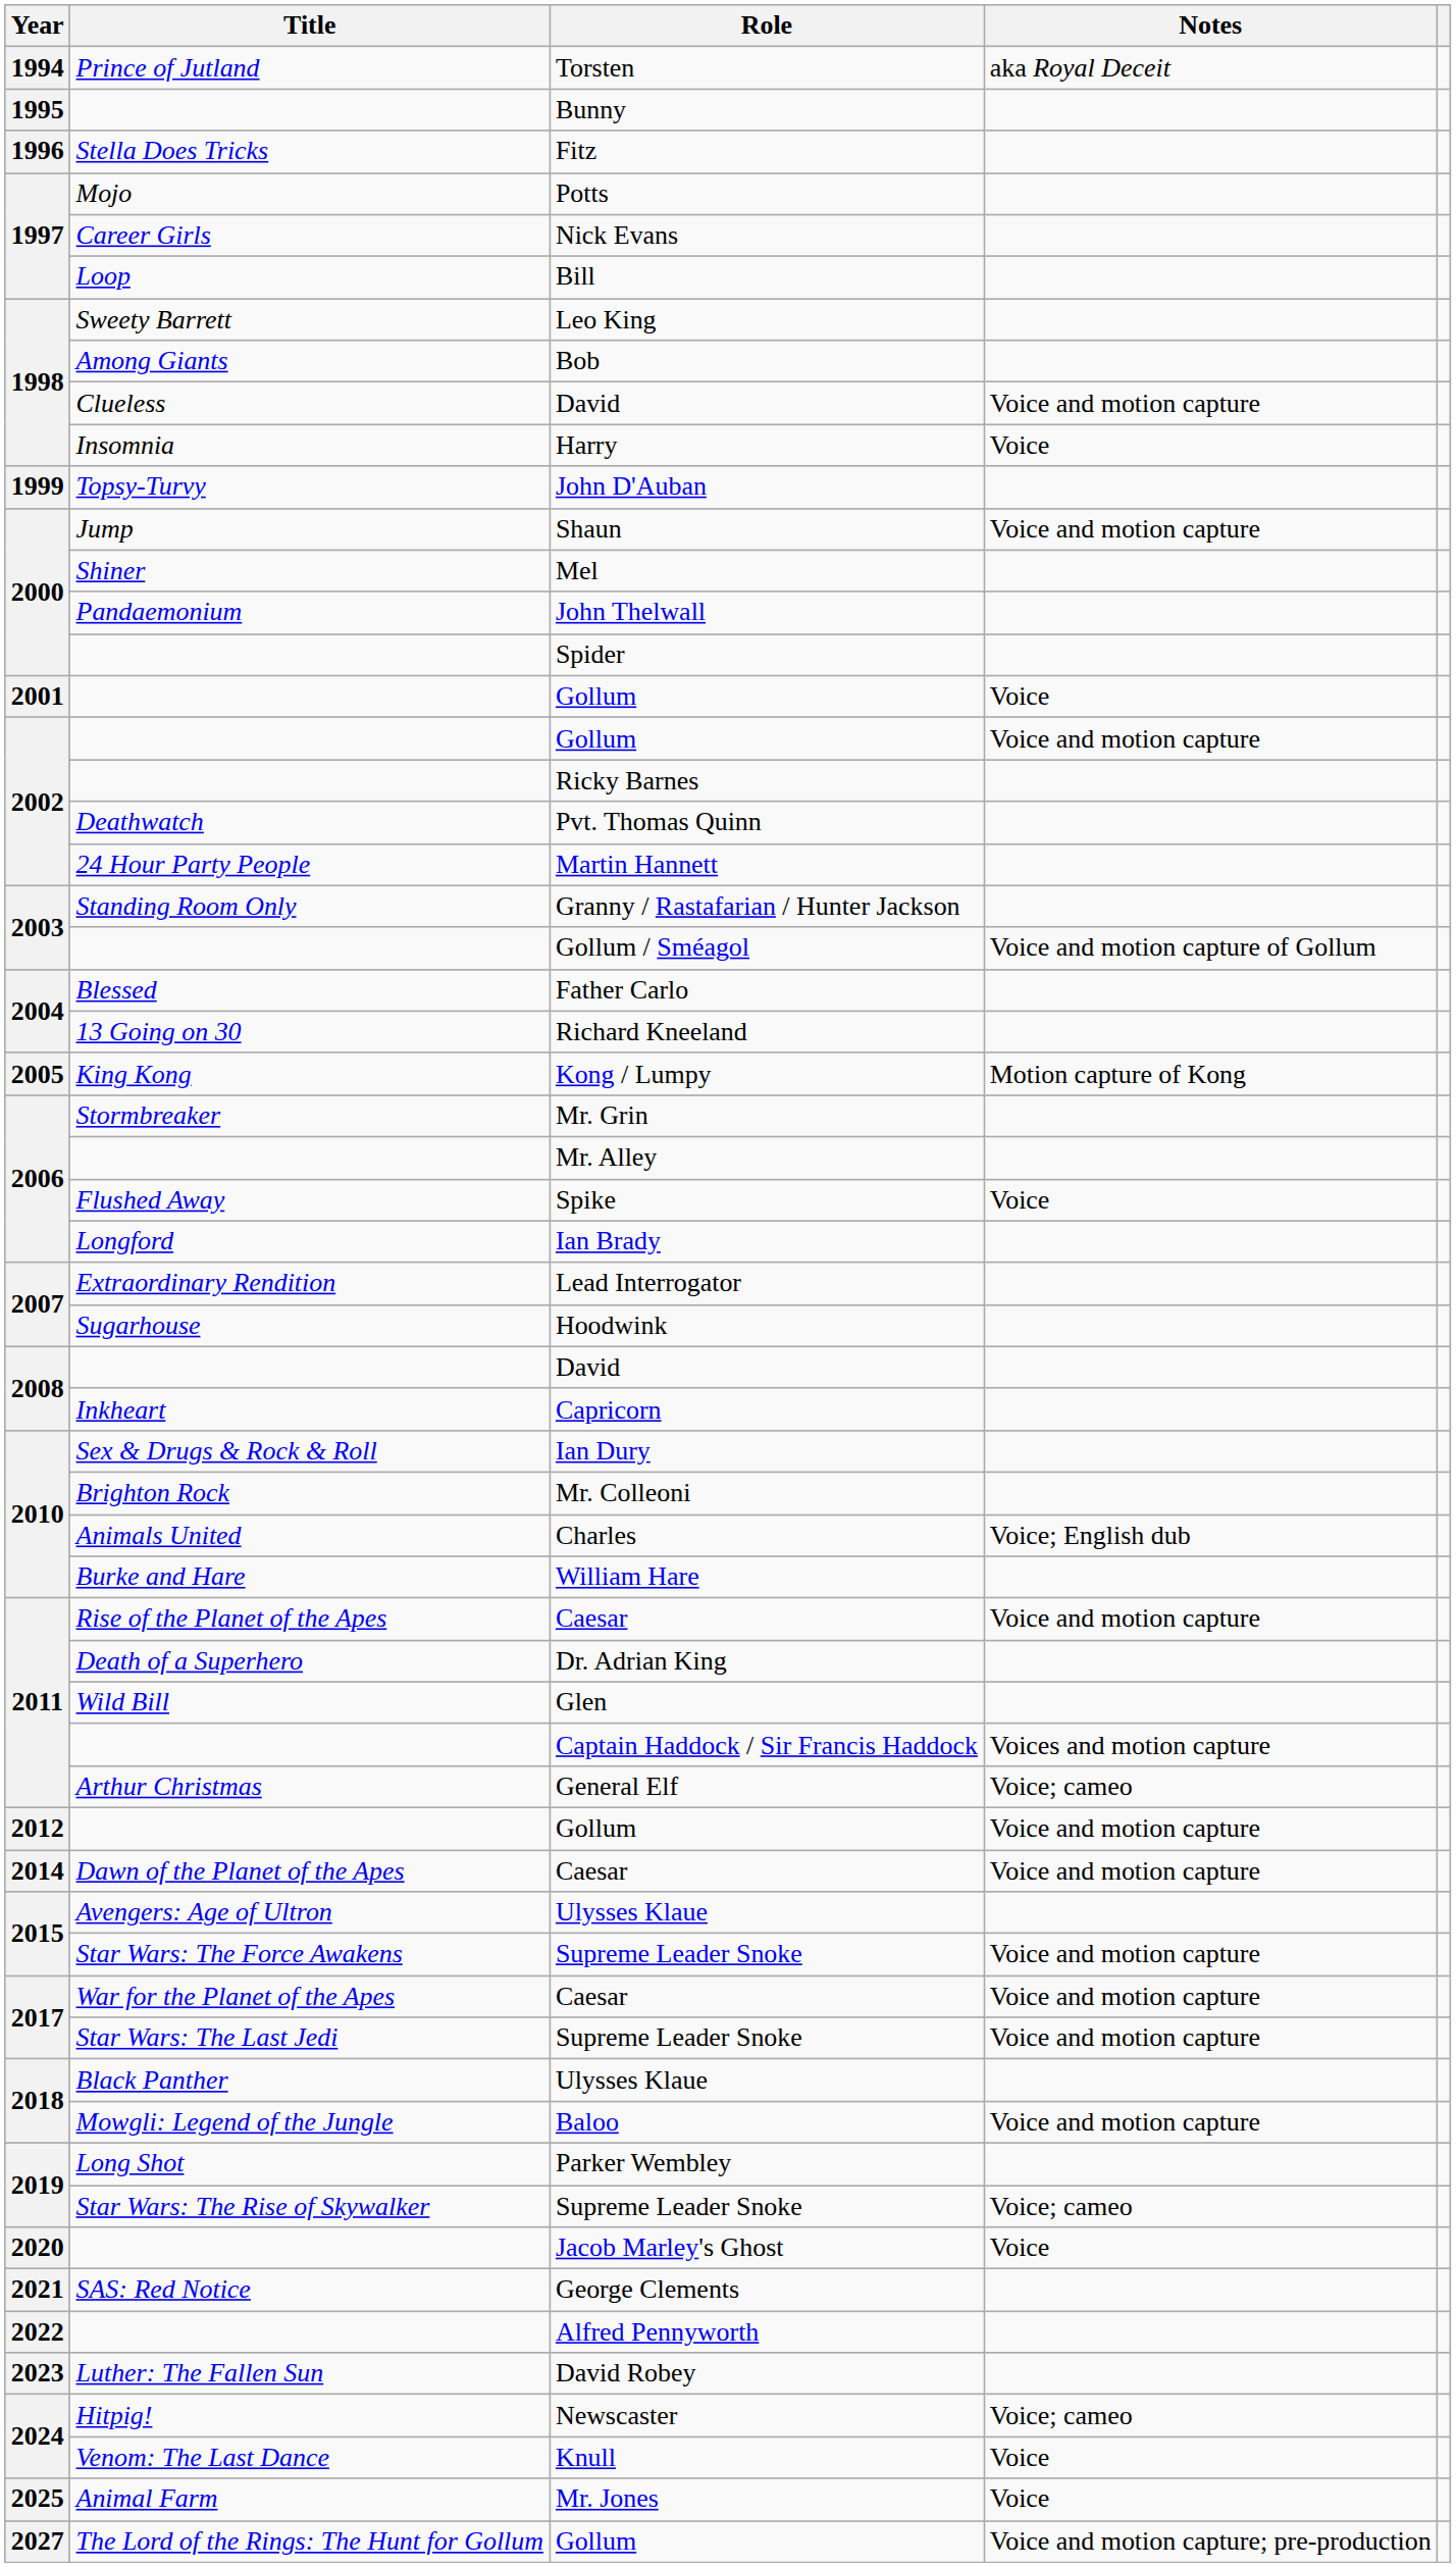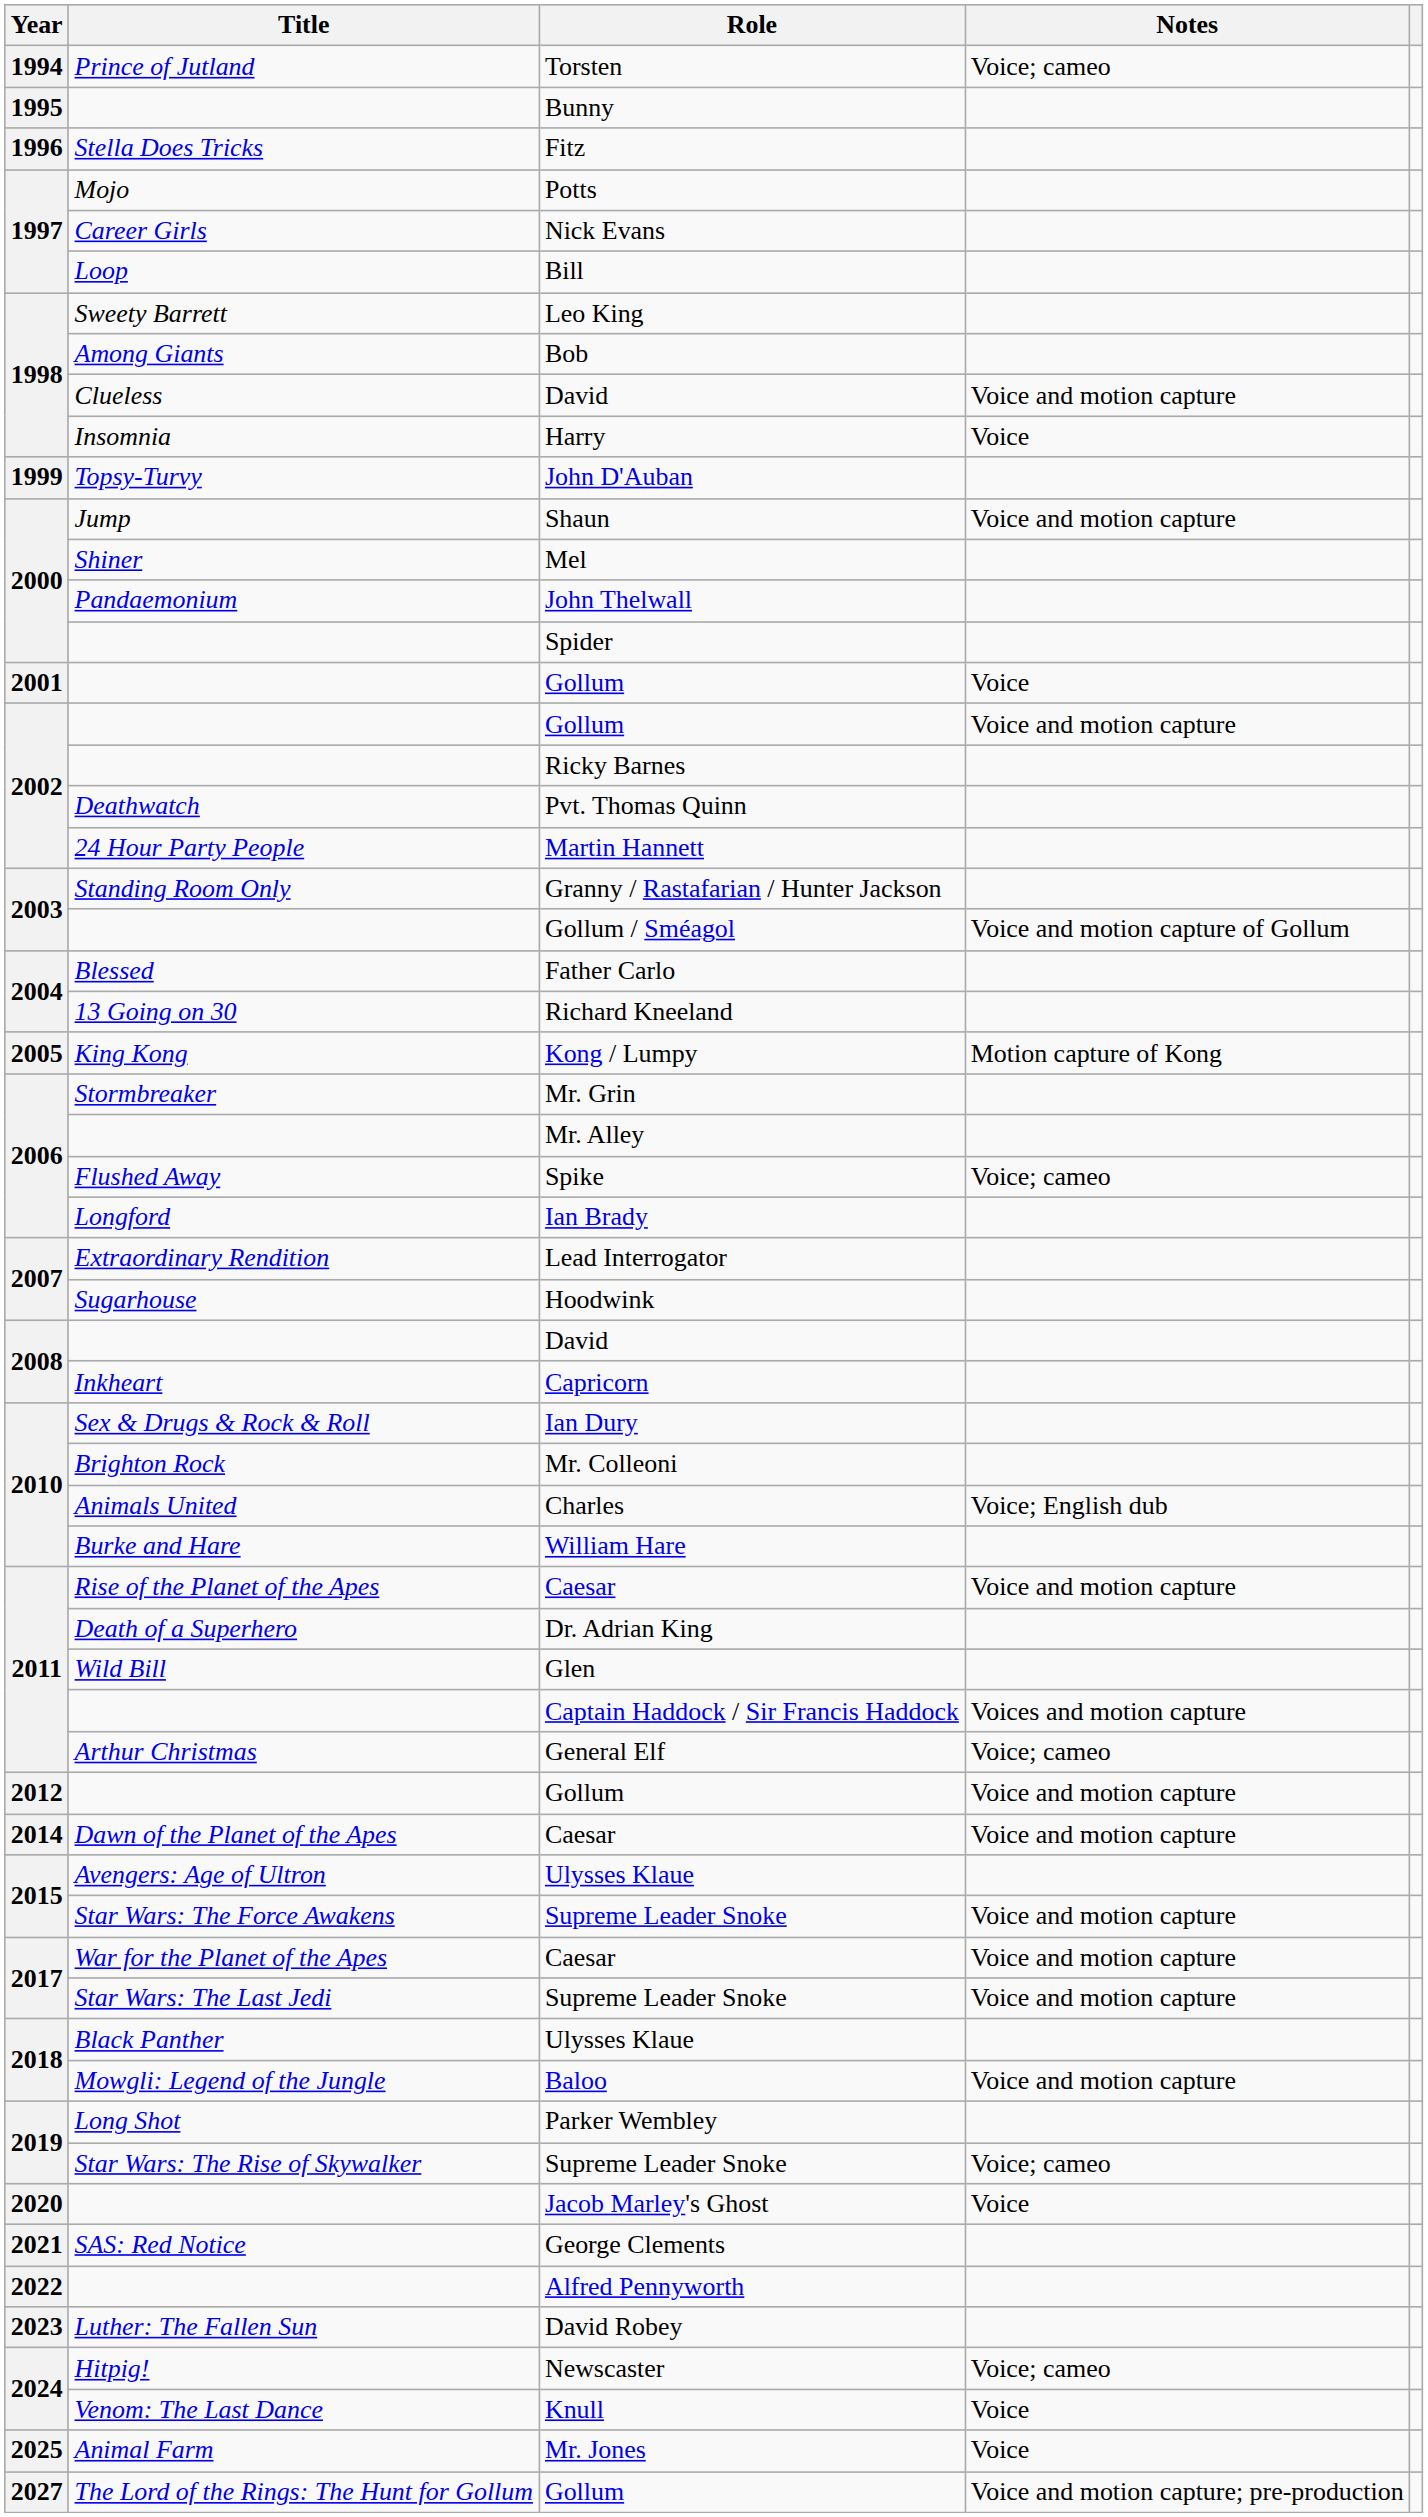Torsten | Notes: aka Royal Deceit -> Voice; cameo
Spike | Notes: Voice -> Voice; cameo
